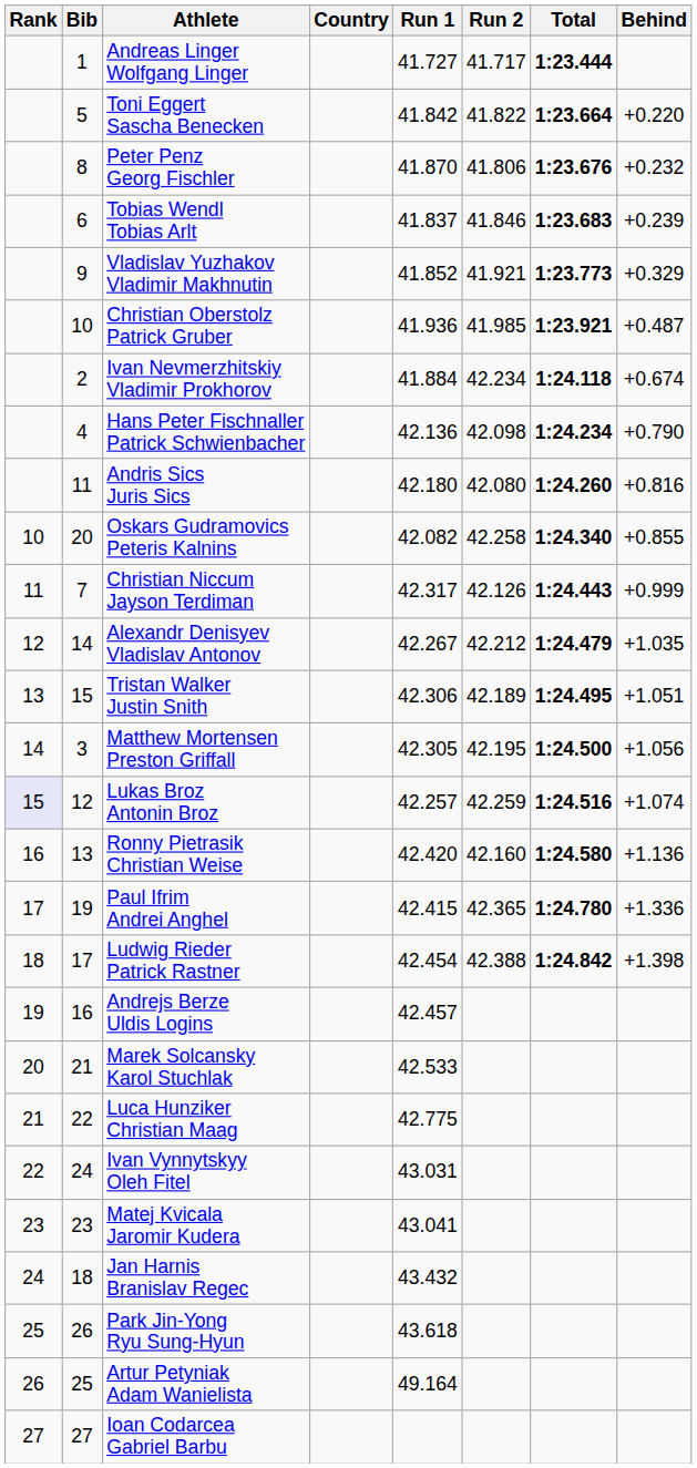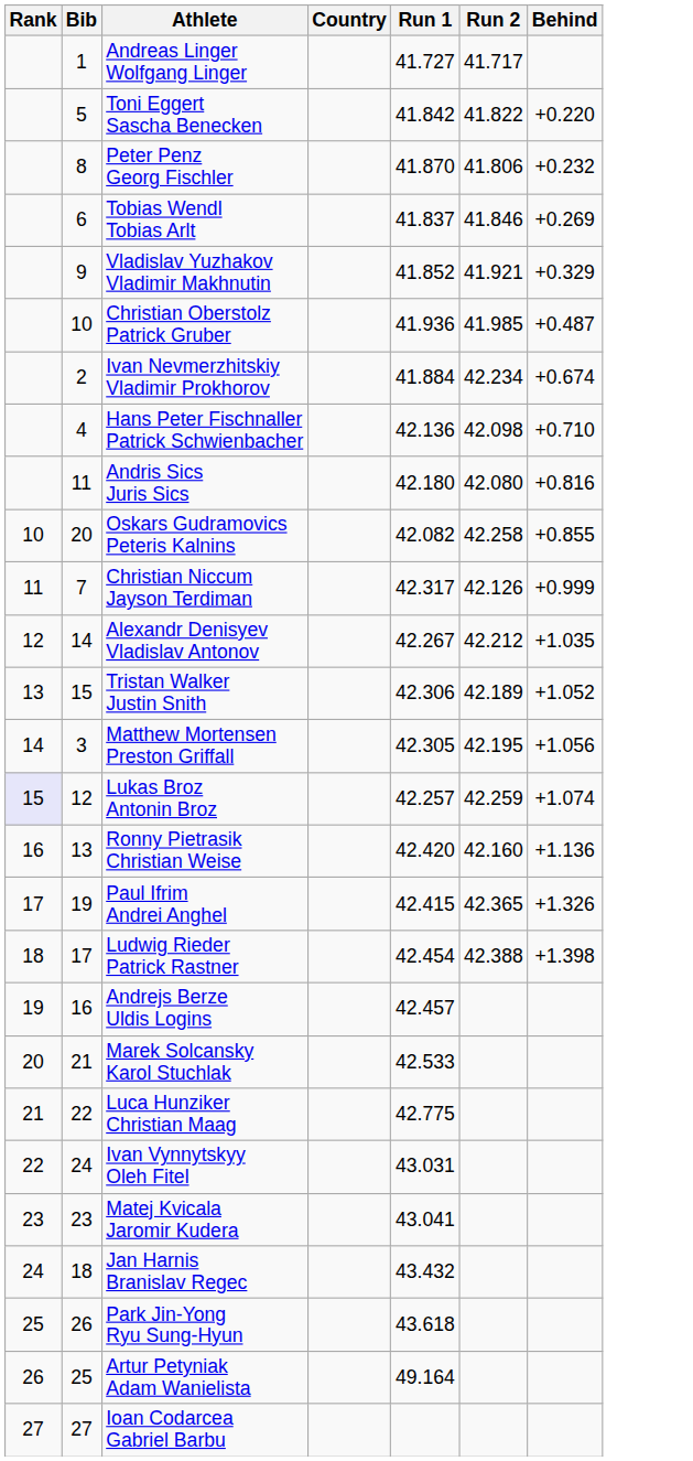- column: Total | 1:23.444 | 1:23.664 | 1:23.676 | 1:23.683 | 1:23.773 | 1:23.921 | 1:24.118 | 1:24.234 | 1:24.260 | 1:24.340 | 1:24.443 | 1:24.479 | 1:24.495 | 1:24.500 | 1:24.516 | 1:24.580 | 1:24.780 | 1:24.842
Tobias Wendl Tobias Arlt | Behind: +0.239 -> +0.269
Hans Peter Fischnaller Patrick Schwienbacher | Behind: +0.790 -> +0.710
Tristan Walker Justin Snith | Behind: +1.051 -> +1.052
Paul Ifrim Andrei Anghel | Behind: +1.336 -> +1.326
